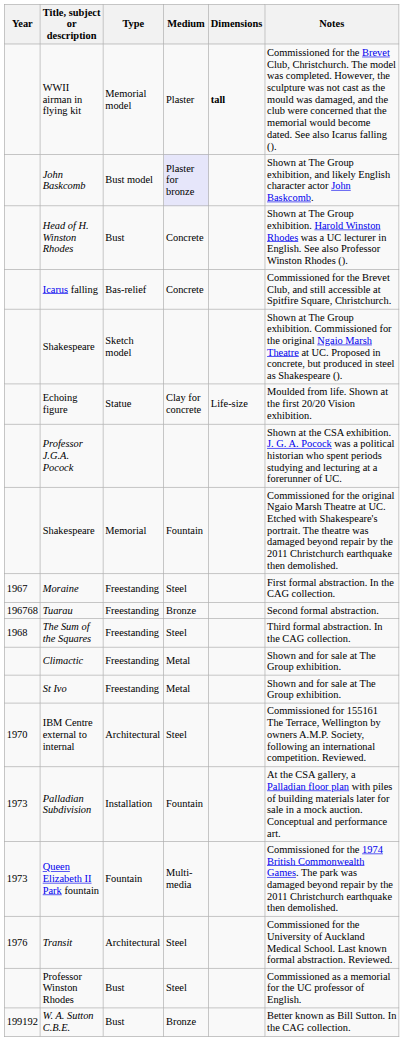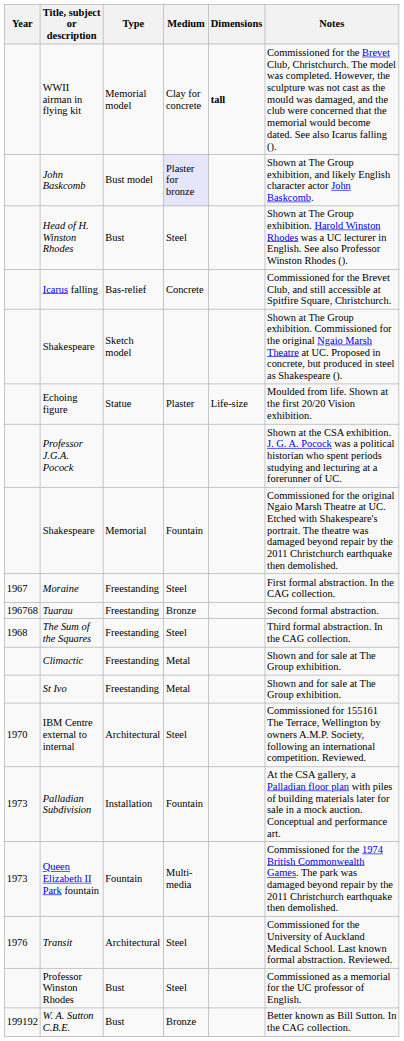WWII airman in flying kit | Medium: Plaster -> Clay for concrete
Head of H. Winston Rhodes | Medium: Concrete -> Steel
Echoing figure | Medium: Clay for concrete -> Plaster
